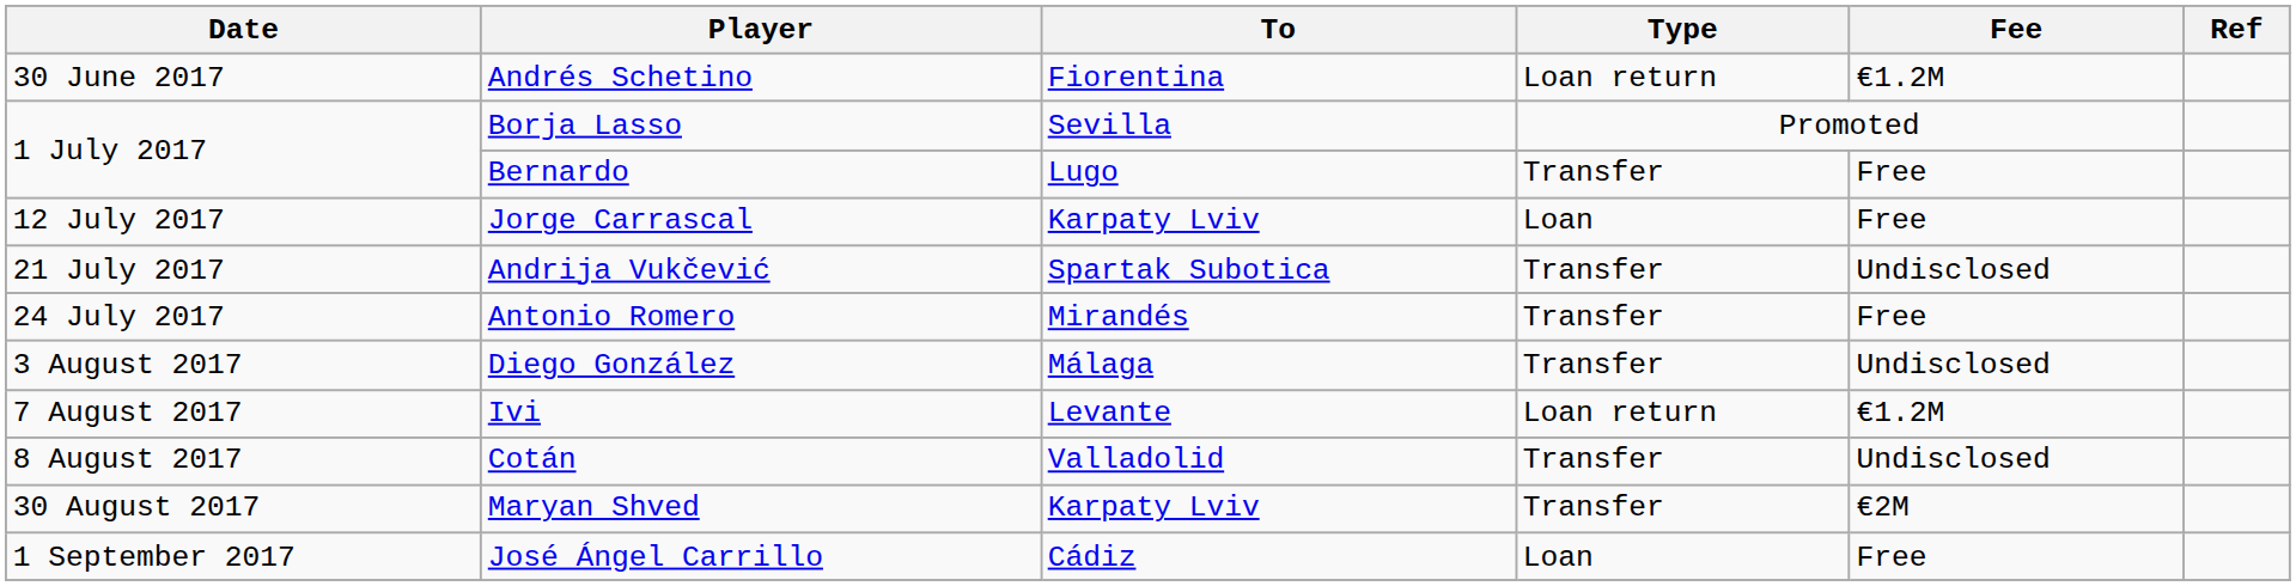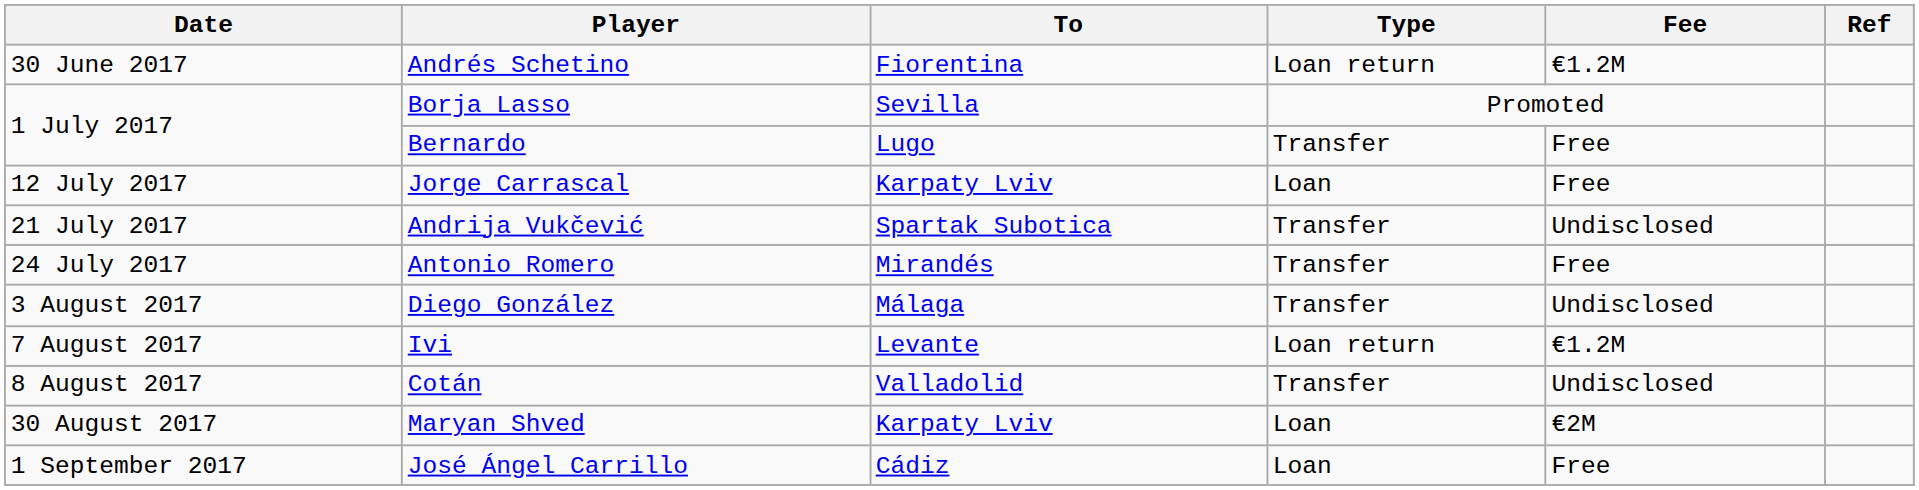Maryan Shved | Type: Transfer -> Loan
